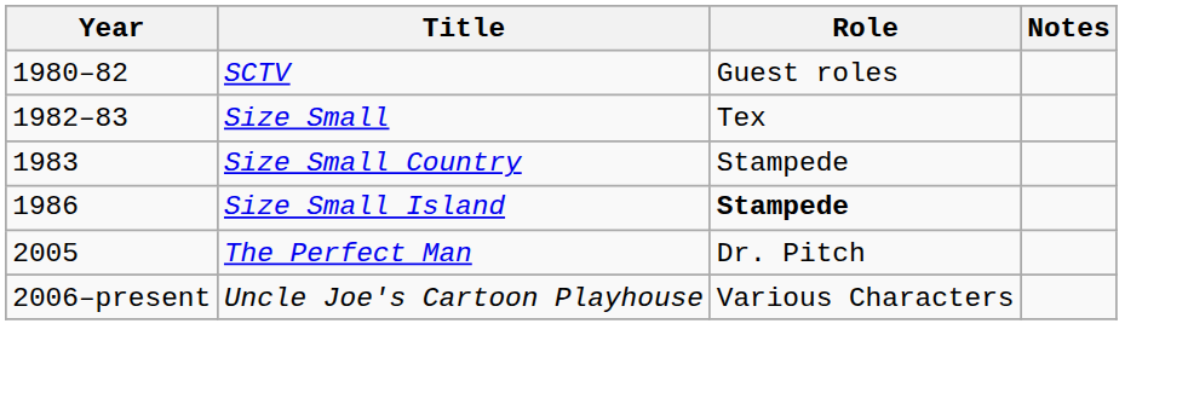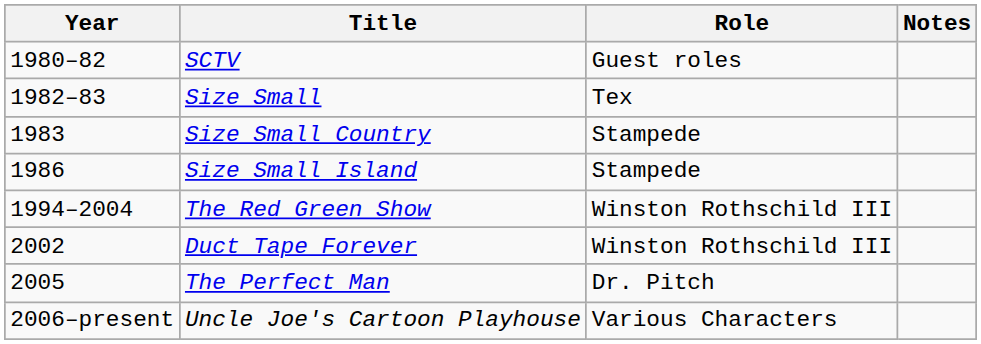Size Small Island | Role: bold -> normal
+ row: 1994–2004 | The Red Green Show | Winston Rothschild III
+ row: 2002 | Duct Tape Forever | Winston Rothschild III
